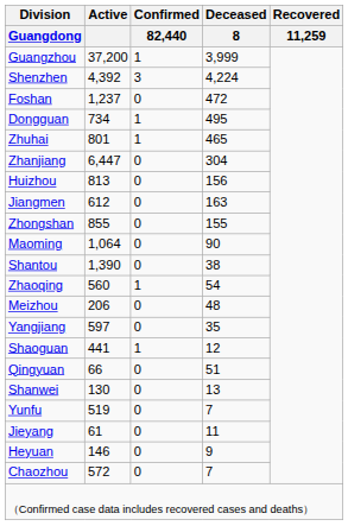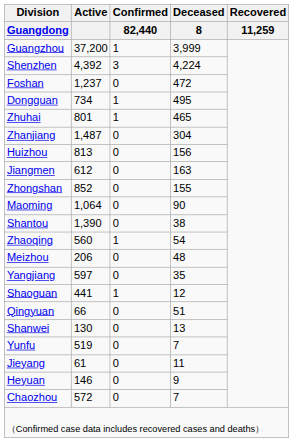Zhanjiang | Active: 6,447 -> 1,487
Zhongshan | Active: 855 -> 852
